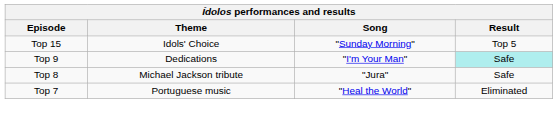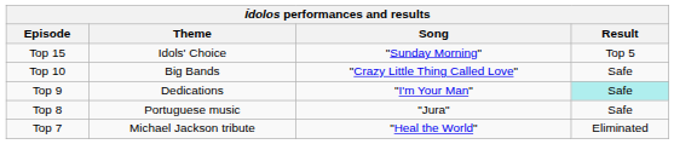+ row: Top 10 | Big Bands | "Crazy Little Thing Called Love" | Safe
Top 8 | Theme: Michael Jackson tribute -> Portuguese music
Top 7 | Theme: Portuguese music -> Michael Jackson tribute
